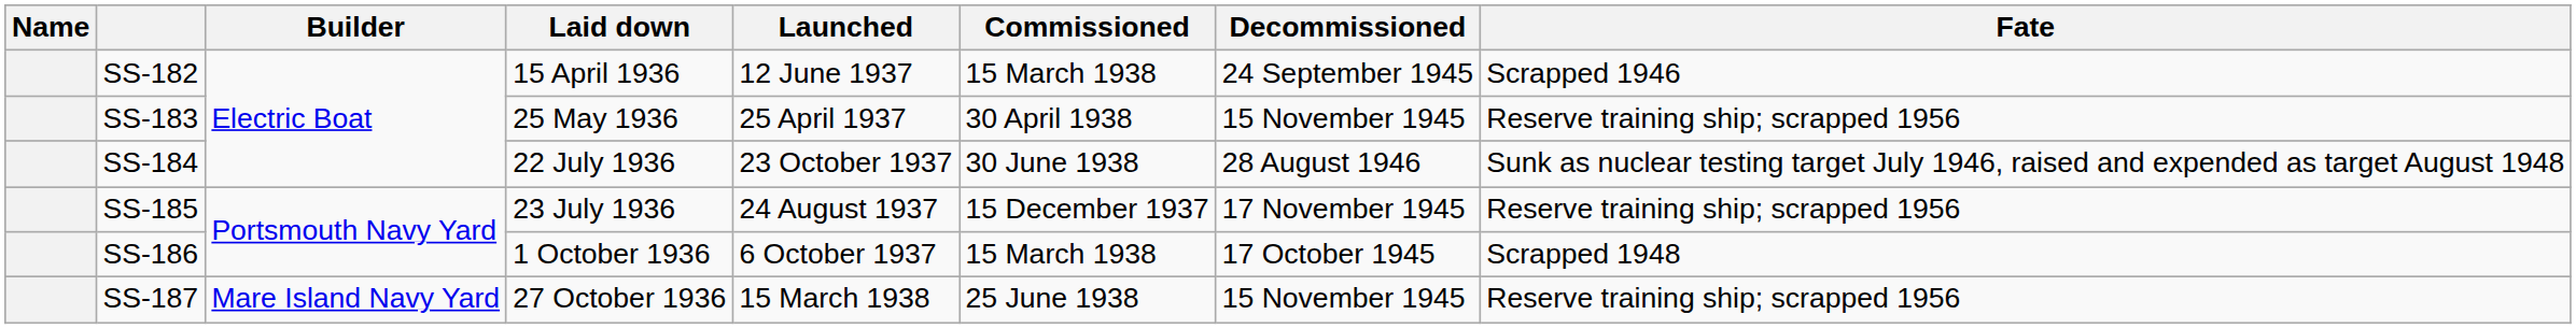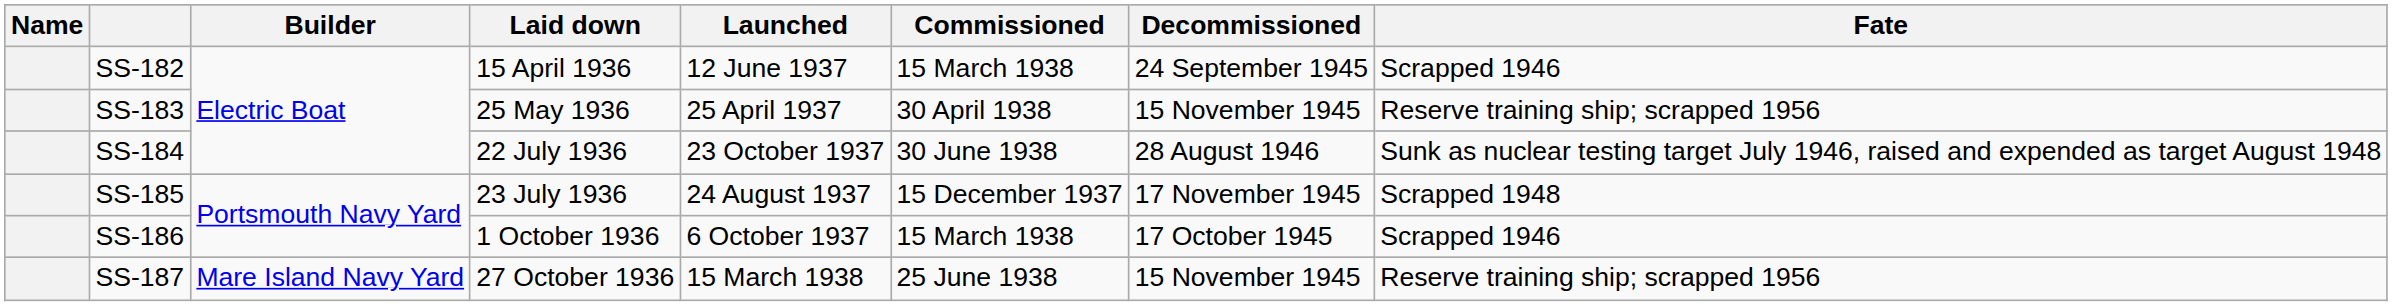SS-185 | Fate: Reserve training ship; scrapped 1956 -> Scrapped 1948
SS-186 | Fate: Scrapped 1948 -> Scrapped 1946
